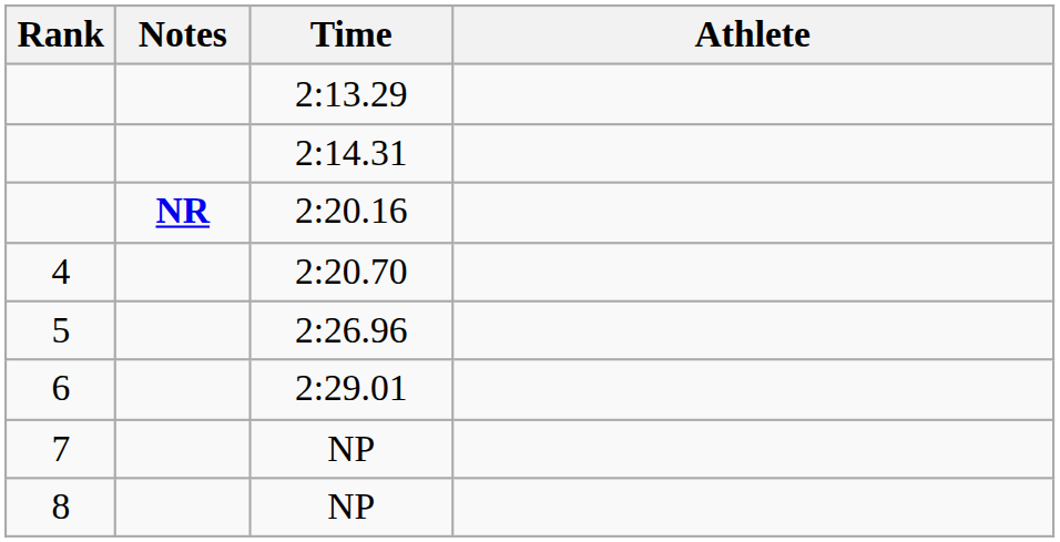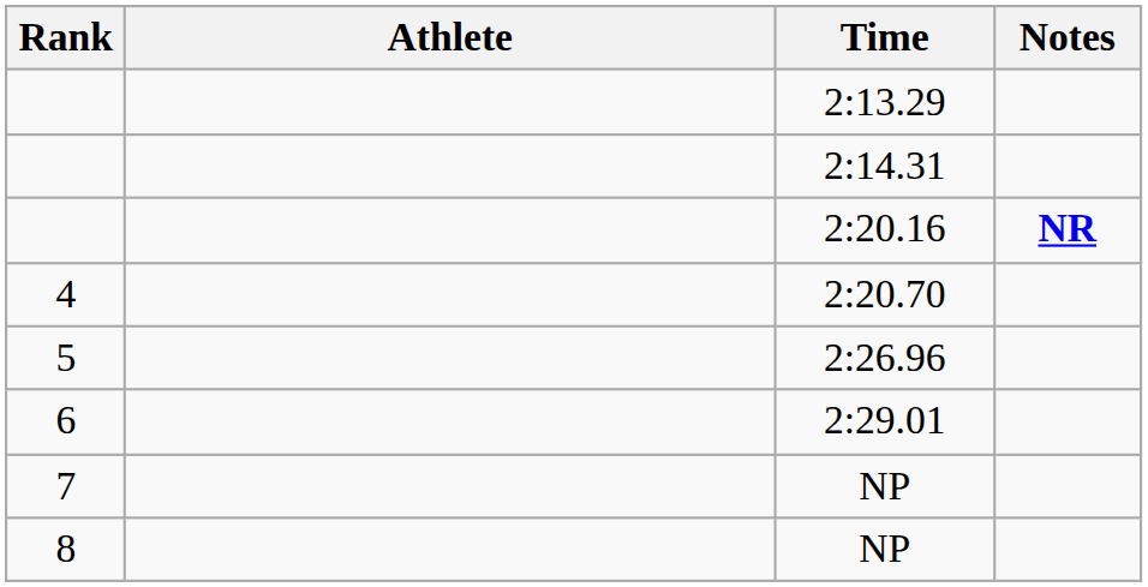columns swapped: Athlete <-> Notes
